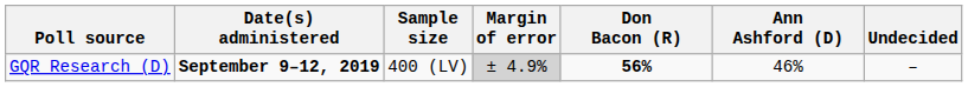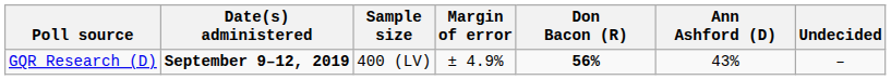GQR Research (D) | Margin of error: lightgrey background -> no background
GQR Research (D) | Ann Ashford (D): 46% -> 43%
